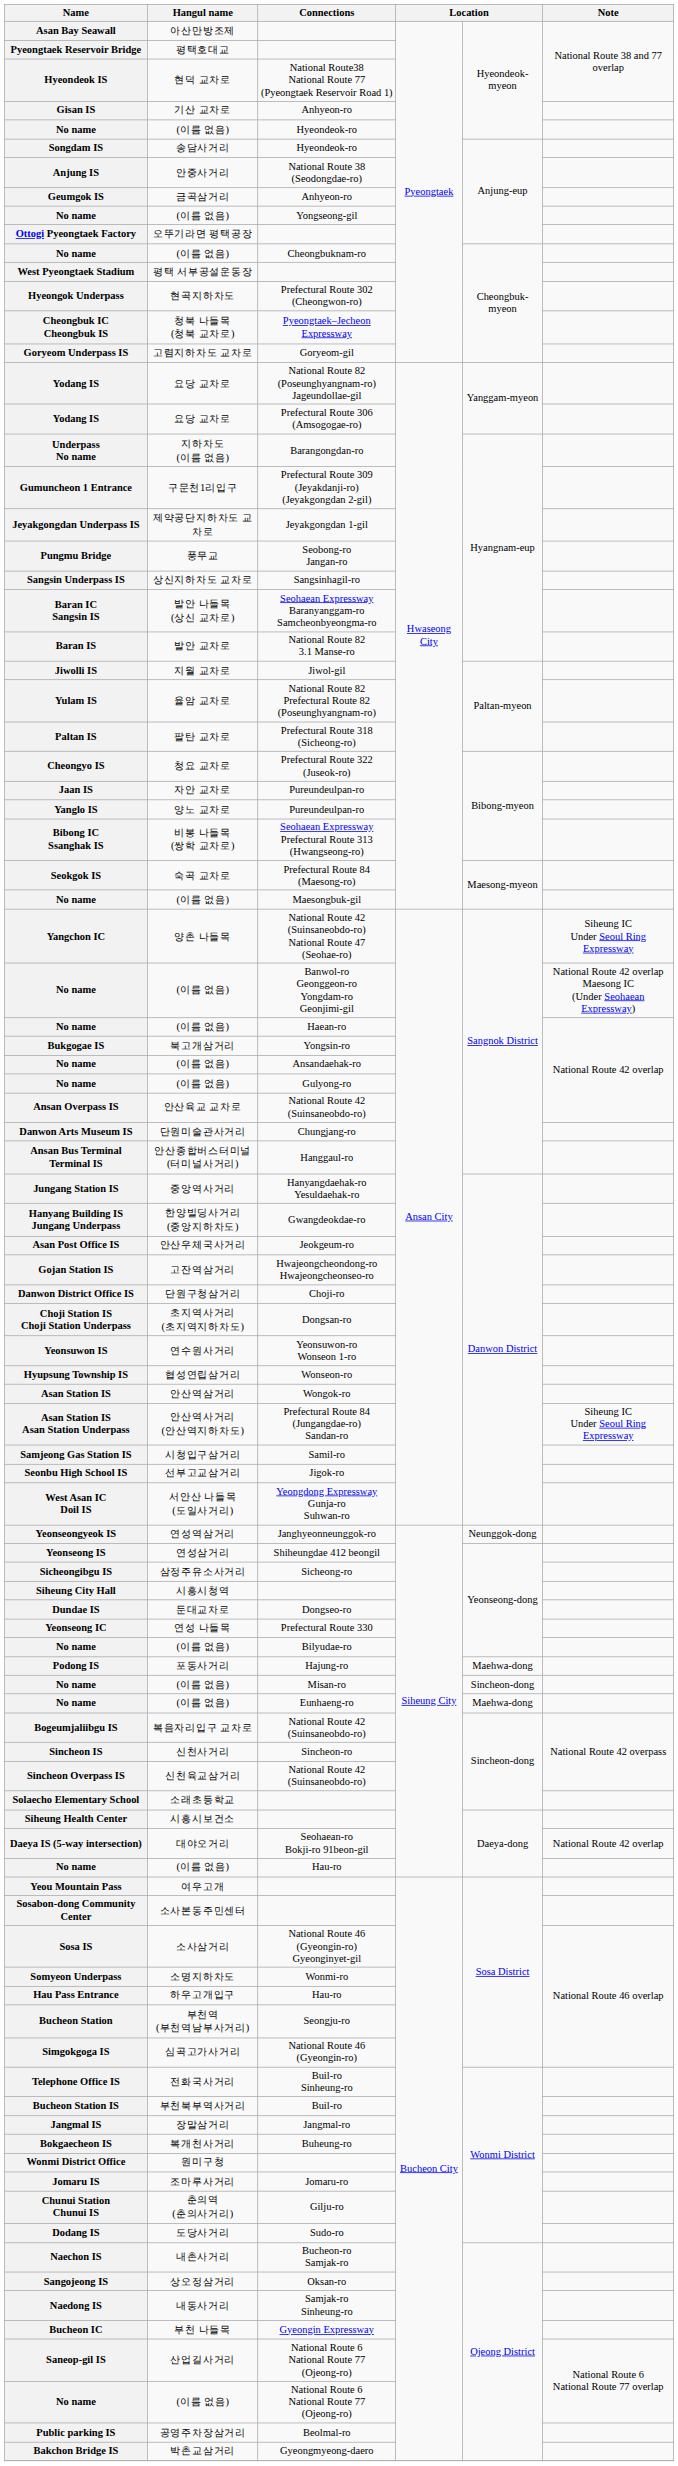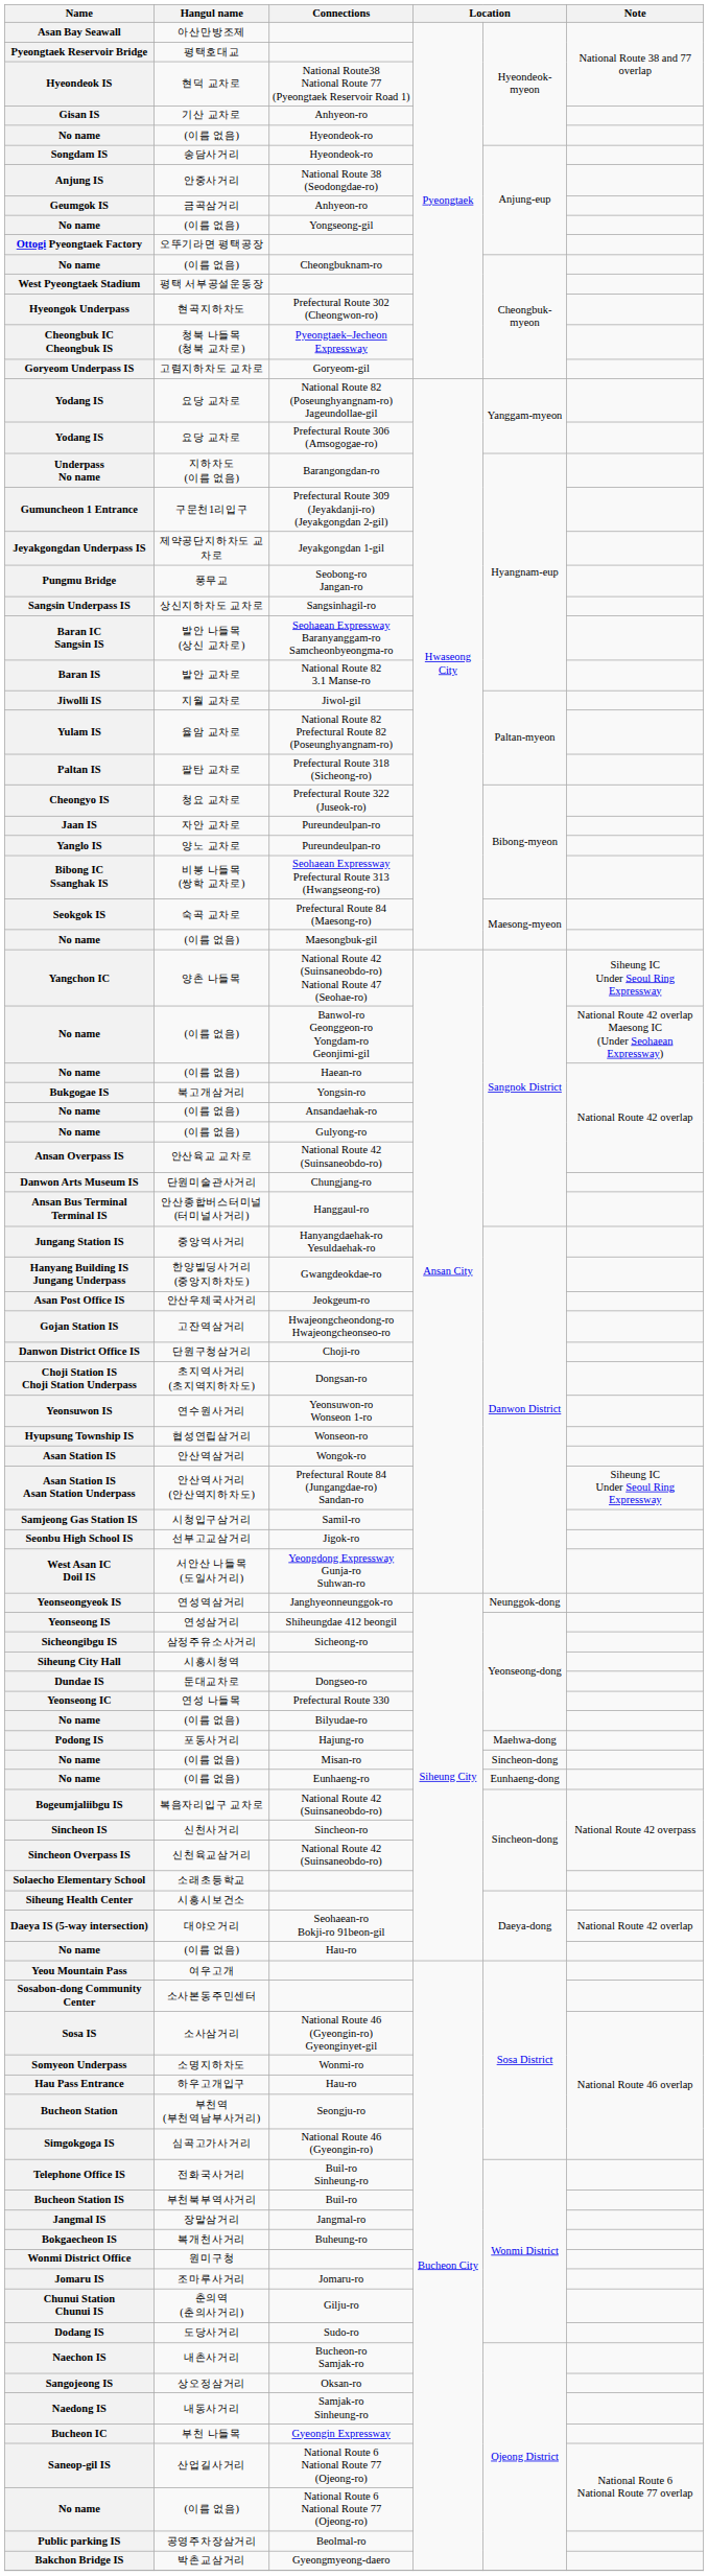No name / Eunhaeng-ro | column 5: Maehwa-dong -> Eunhaeng-dong
